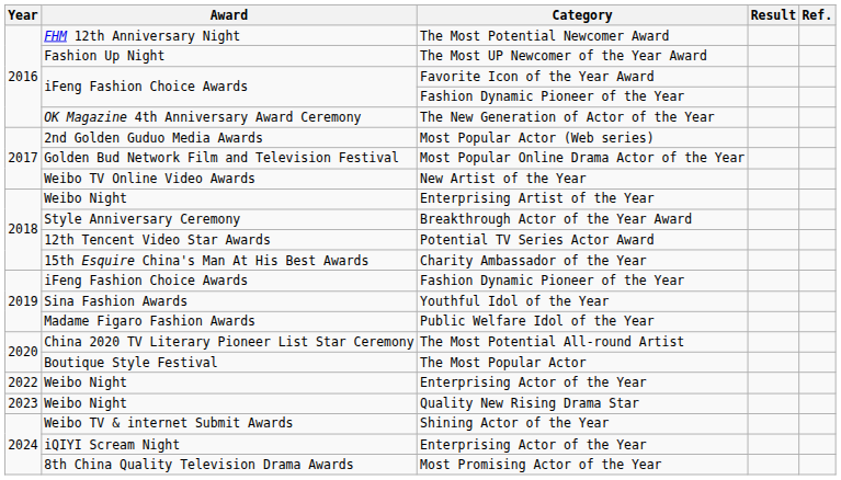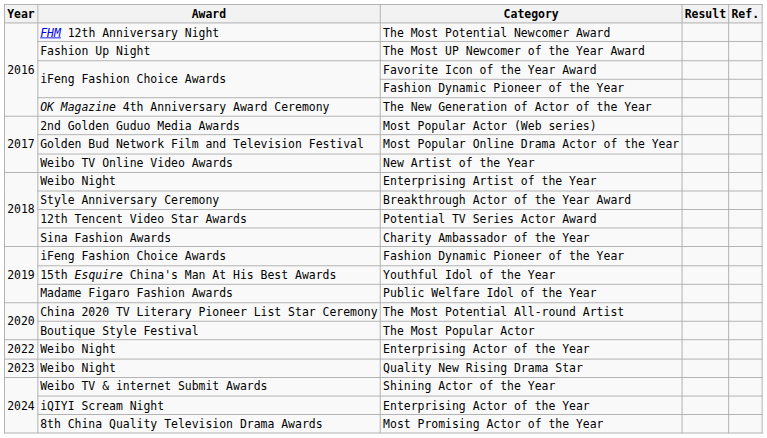Charity Ambassador of the Year | Award: 15th Esquire China's Man At His Best Awards -> Sina Fashion Awards
Youthful Idol of the Year | Award: Sina Fashion Awards -> 15th Esquire China's Man At His Best Awards
